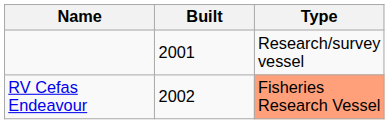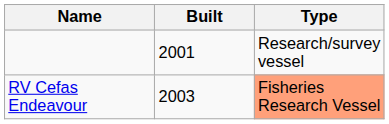RV Cefas Endeavour | Built: 2002 -> 2003
